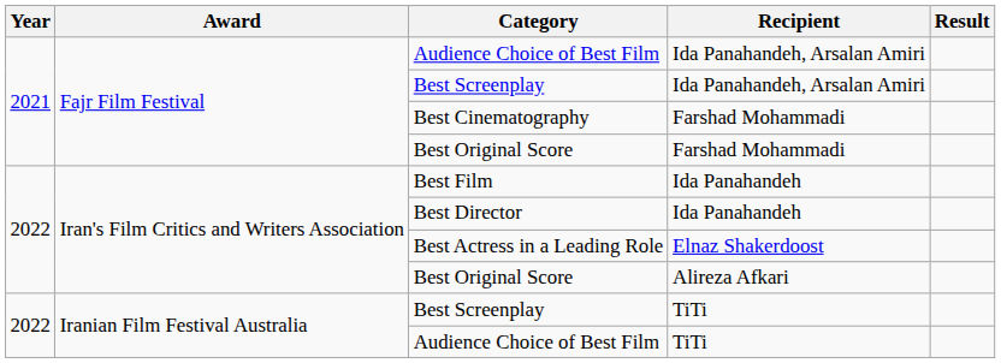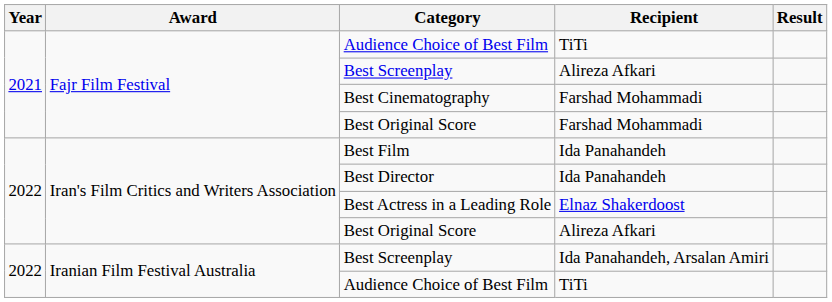Fajr Film Festival / Audience Choice of Best Film | Recipient: Ida Panahandeh, Arsalan Amiri -> TiTi
Fajr Film Festival / Best Screenplay | Recipient: Ida Panahandeh, Arsalan Amiri -> Alireza Afkari
Iranian Film Festival Australia / Best Screenplay | Recipient: TiTi -> Ida Panahandeh, Arsalan Amiri
